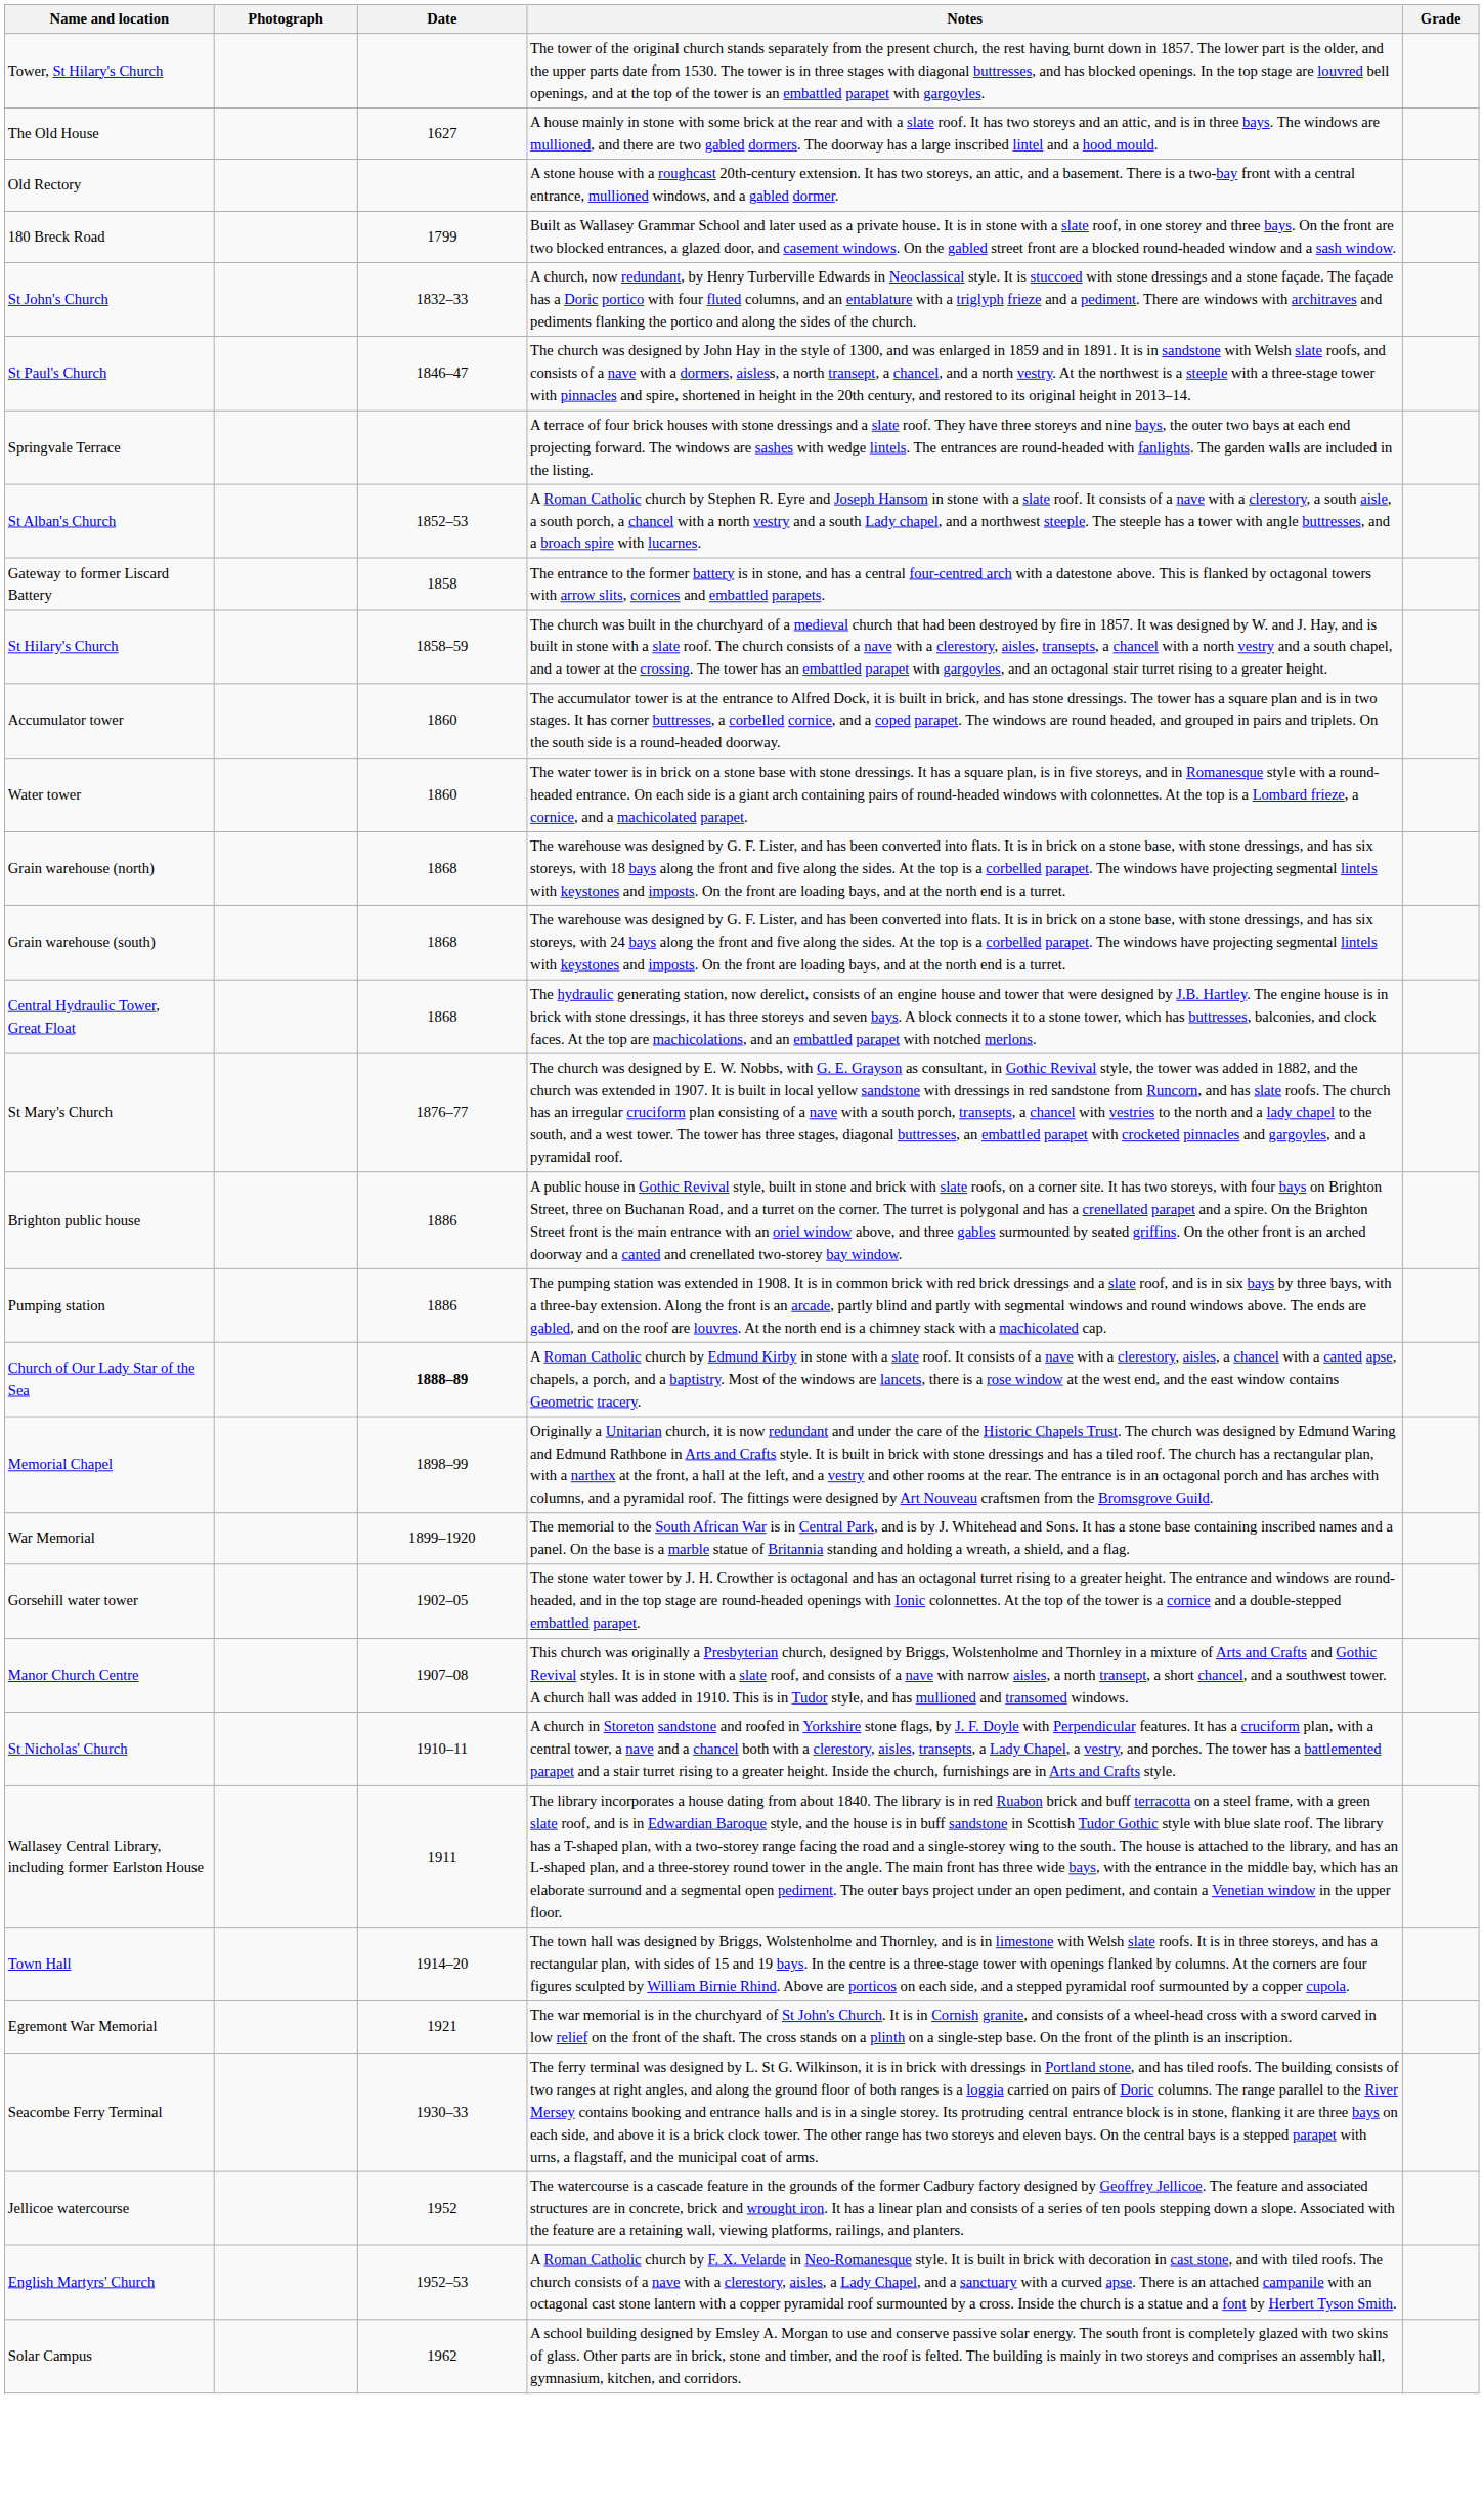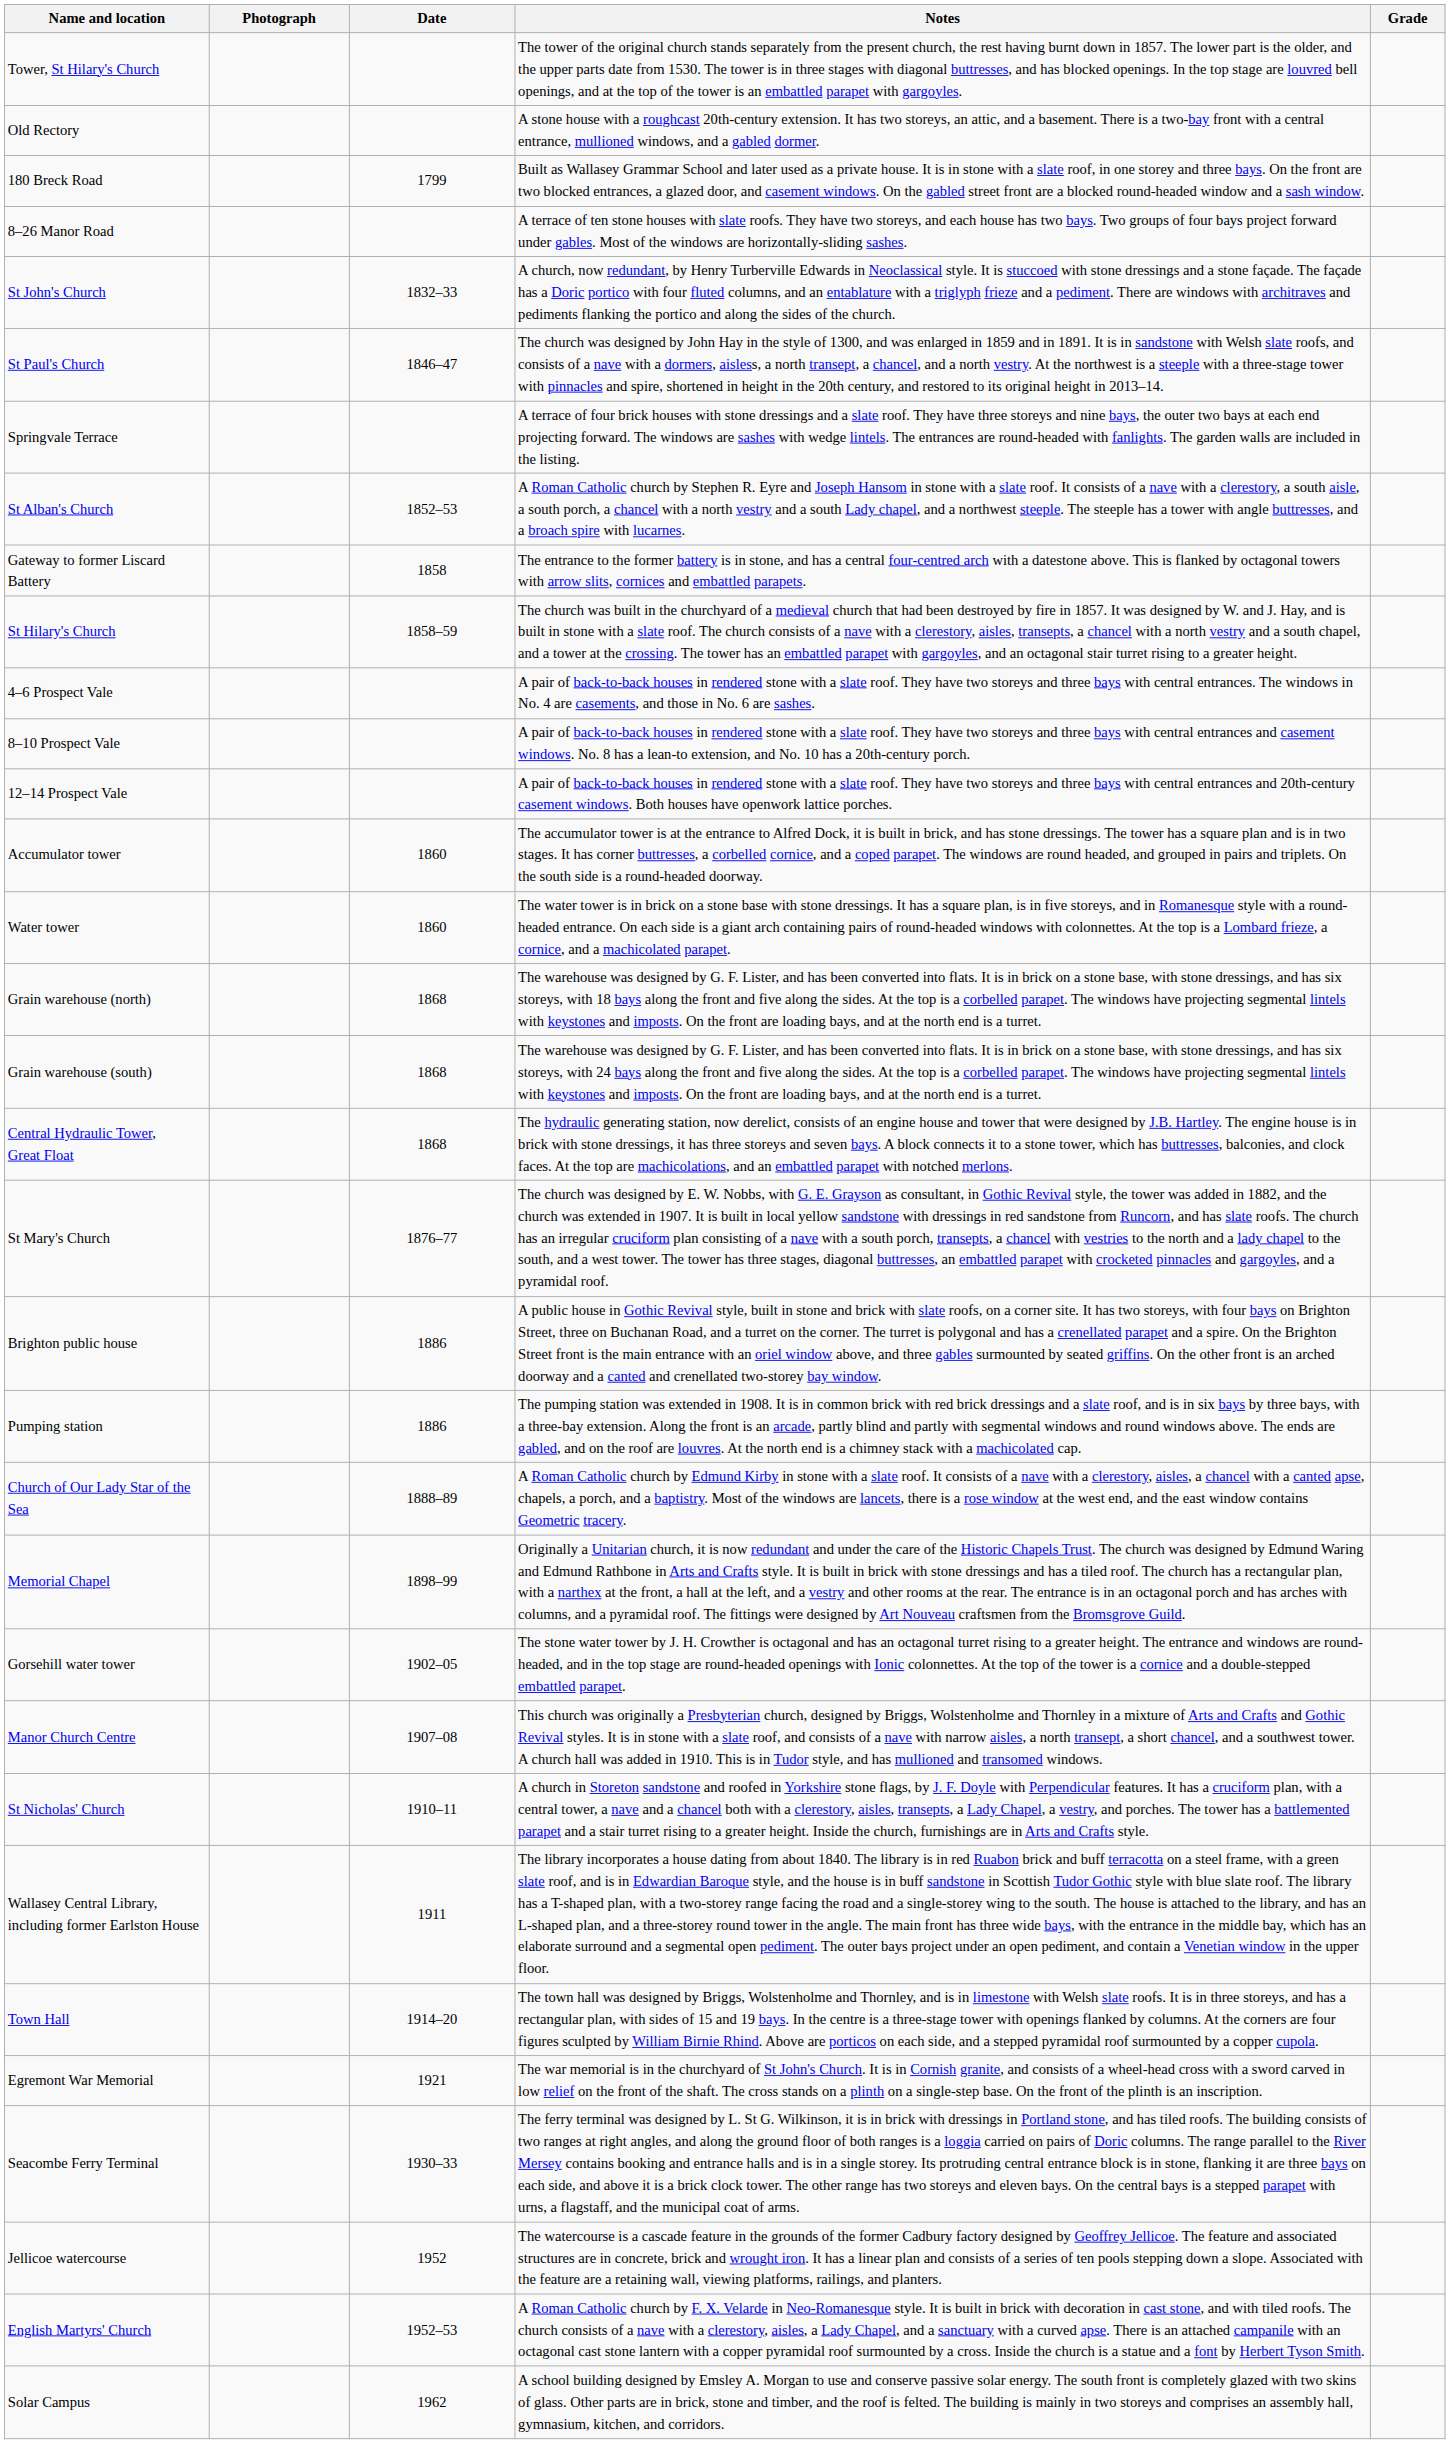- row: The Old House | 1627 | A house mainly in stone with some brick at the rear and with a slate roof. It has two storeys and an attic, and is in three bays. The windows are mullioned, and there are two gabled dormers. The doorway has a large inscribed lintel and a hood mould.
+ row: 8–26 Manor Road | A terrace of ten stone houses with slate roofs. They have two storeys, and each house has two bays. Two groups of four bays project forward under gables. Most of the windows are horizontally-sliding sashes.
+ row: 4–6 Prospect Vale | A pair of back-to-back houses in rendered stone with a slate roof. They have two storeys and three bays with central entrances. The windows in No. 4 are casements, and those in No. 6 are sashes.
+ row: 8–10 Prospect Vale | A pair of back-to-back houses in rendered stone with a slate roof. They have two storeys and three bays with central entrances and casement windows. No. 8 has a lean-to extension, and No. 10 has a 20th-century porch.
+ row: 12–14 Prospect Vale | A pair of back-to-back houses in rendered stone with a slate roof. They have two storeys and three bays with central entrances and 20th-century casement windows. Both houses have openwork lattice porches.
Church of Our Lady Star of the Sea | Date: bold -> normal
- row: War Memorial | 1899–1920 | The memorial to the South African War is in Central Park, and is by J. Whitehead and Sons. It has a stone base containing inscribed names and a panel. On the base is a marble statue of Britannia standing and holding a wreath, a shield, and a flag.
